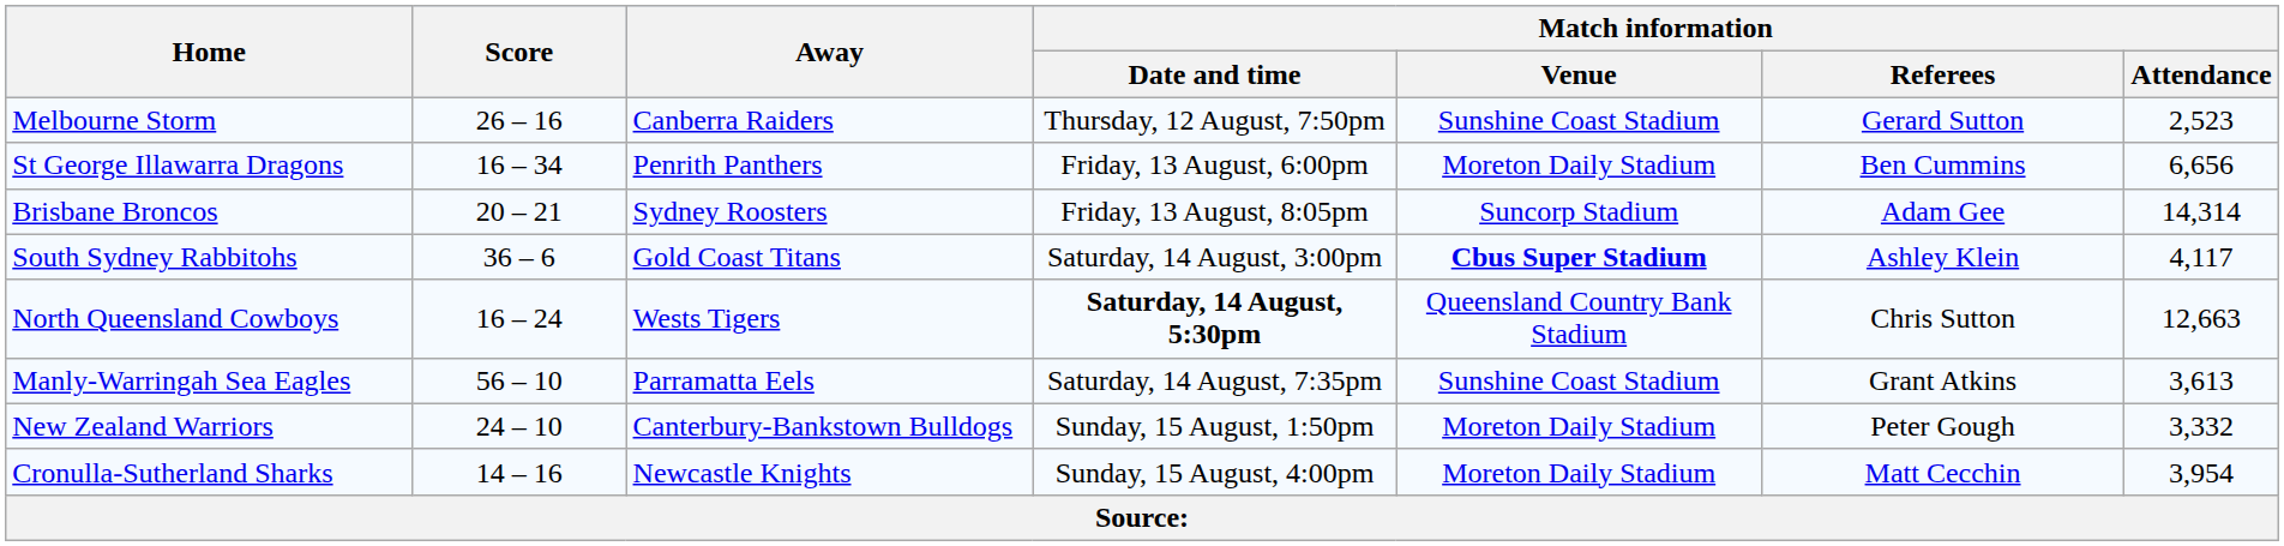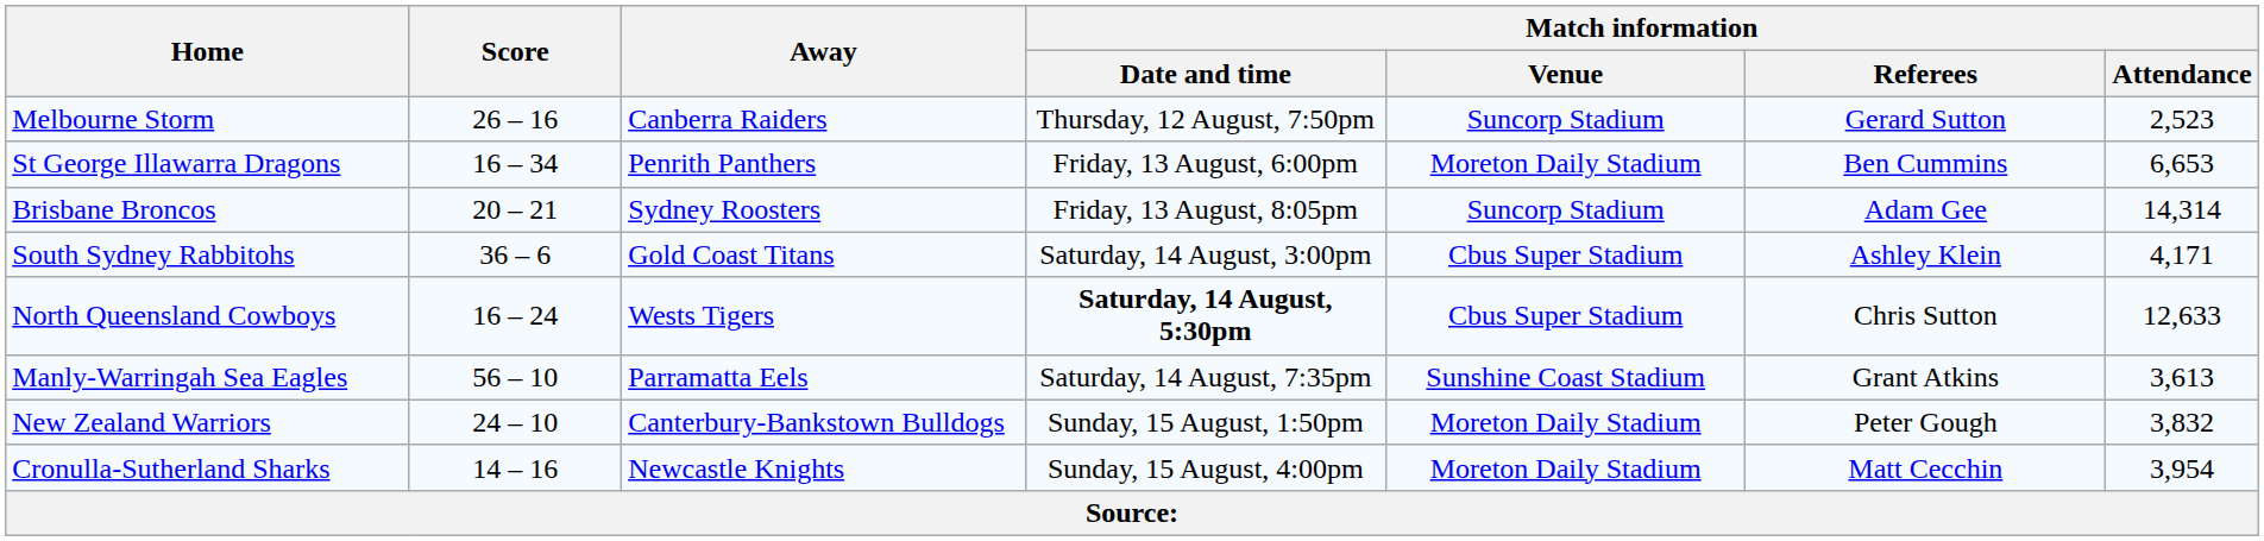Melbourne Storm | Match information / Venue: Sunshine Coast Stadium -> Suncorp Stadium
St George Illawarra Dragons | Match information / Attendance: 6,656 -> 6,653
South Sydney Rabbitohs | Match information / Venue: bold -> normal
South Sydney Rabbitohs | Match information / Attendance: 4,117 -> 4,171
North Queensland Cowboys | Match information / Venue: Queensland Country Bank Stadium -> Cbus Super Stadium
North Queensland Cowboys | Match information / Attendance: 12,663 -> 12,633
New Zealand Warriors | Match information / Attendance: 3,332 -> 3,832
